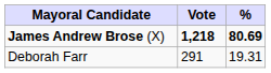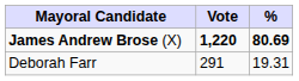James Andrew Brose (X) | Vote: 1,218 -> 1,220
